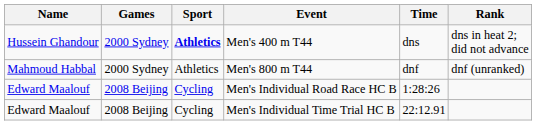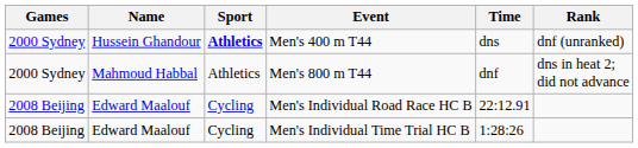columns swapped: Name <-> Games
Men's 400 m T44 | Rank: dns in heat 2; did not advance -> dnf (unranked)
Men's 800 m T44 | Rank: dnf (unranked) -> dns in heat 2; did not advance
Men's Individual Road Race HC B | Time: 1:28:26 -> 22:12.91
Men's Individual Time Trial HC B | Time: 22:12.91 -> 1:28:26
